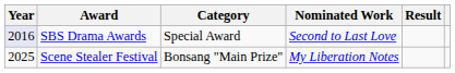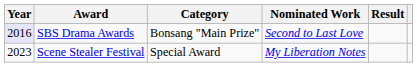SBS Drama Awards | Category: Special Award -> Bonsang "Main Prize"
Scene Stealer Festival | Year: 2025 -> 2023
Scene Stealer Festival | Category: Bonsang "Main Prize" -> Special Award
